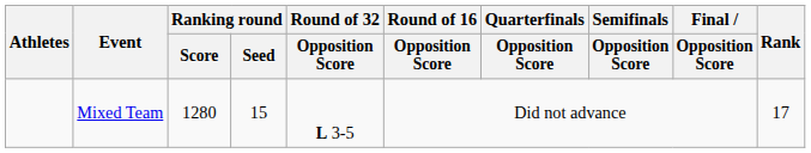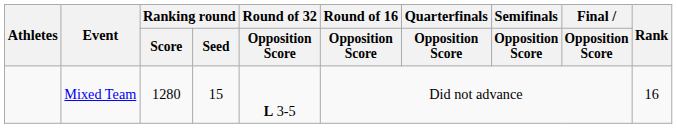Mixed Team | Rank: 17 -> 16
